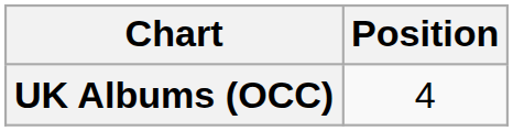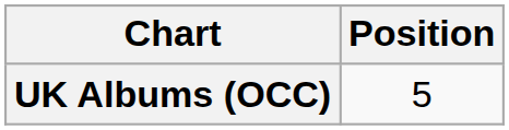UK Albums (OCC) | Position: 4 -> 5
